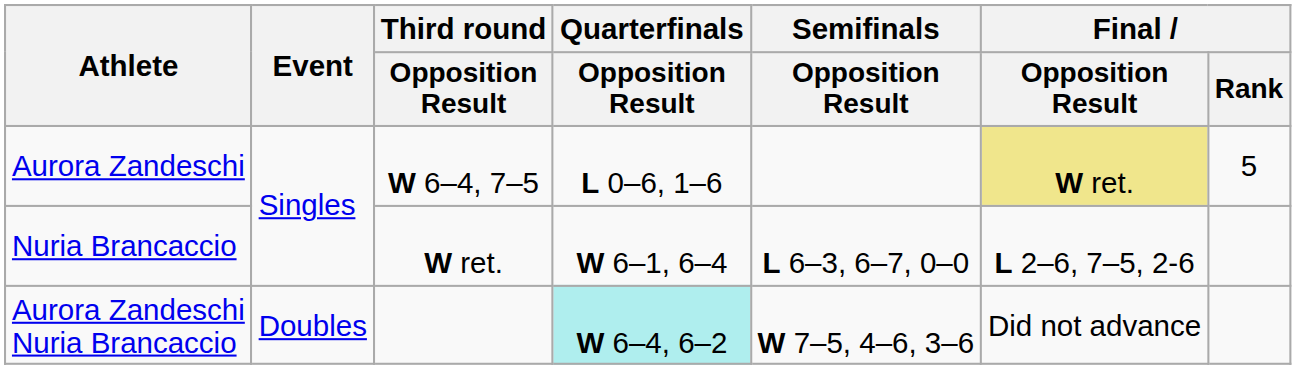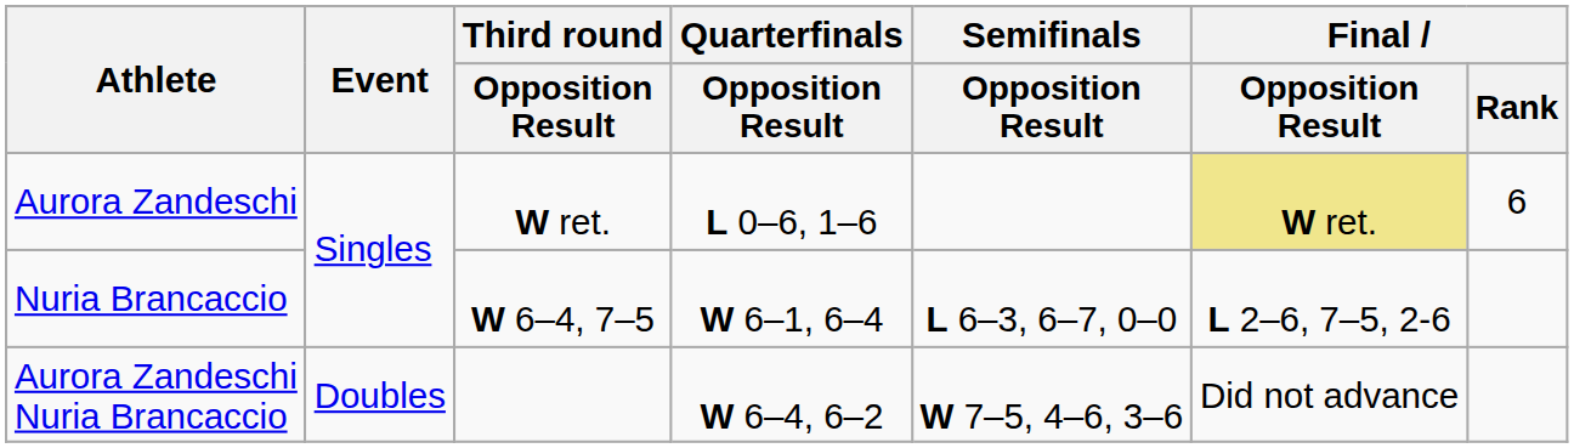Aurora Zandeschi | Third round / Opposition Result: W 6–4, 7–5 -> W ret.
Aurora Zandeschi | Final / Rank: 5 -> 6
Nuria Brancaccio | Third round / Opposition Result: W ret. -> W 6–4, 7–5
Aurora Zandeschi Nuria Brancaccio | Quarterfinals / Opposition Result: paleturquoise background -> no background
